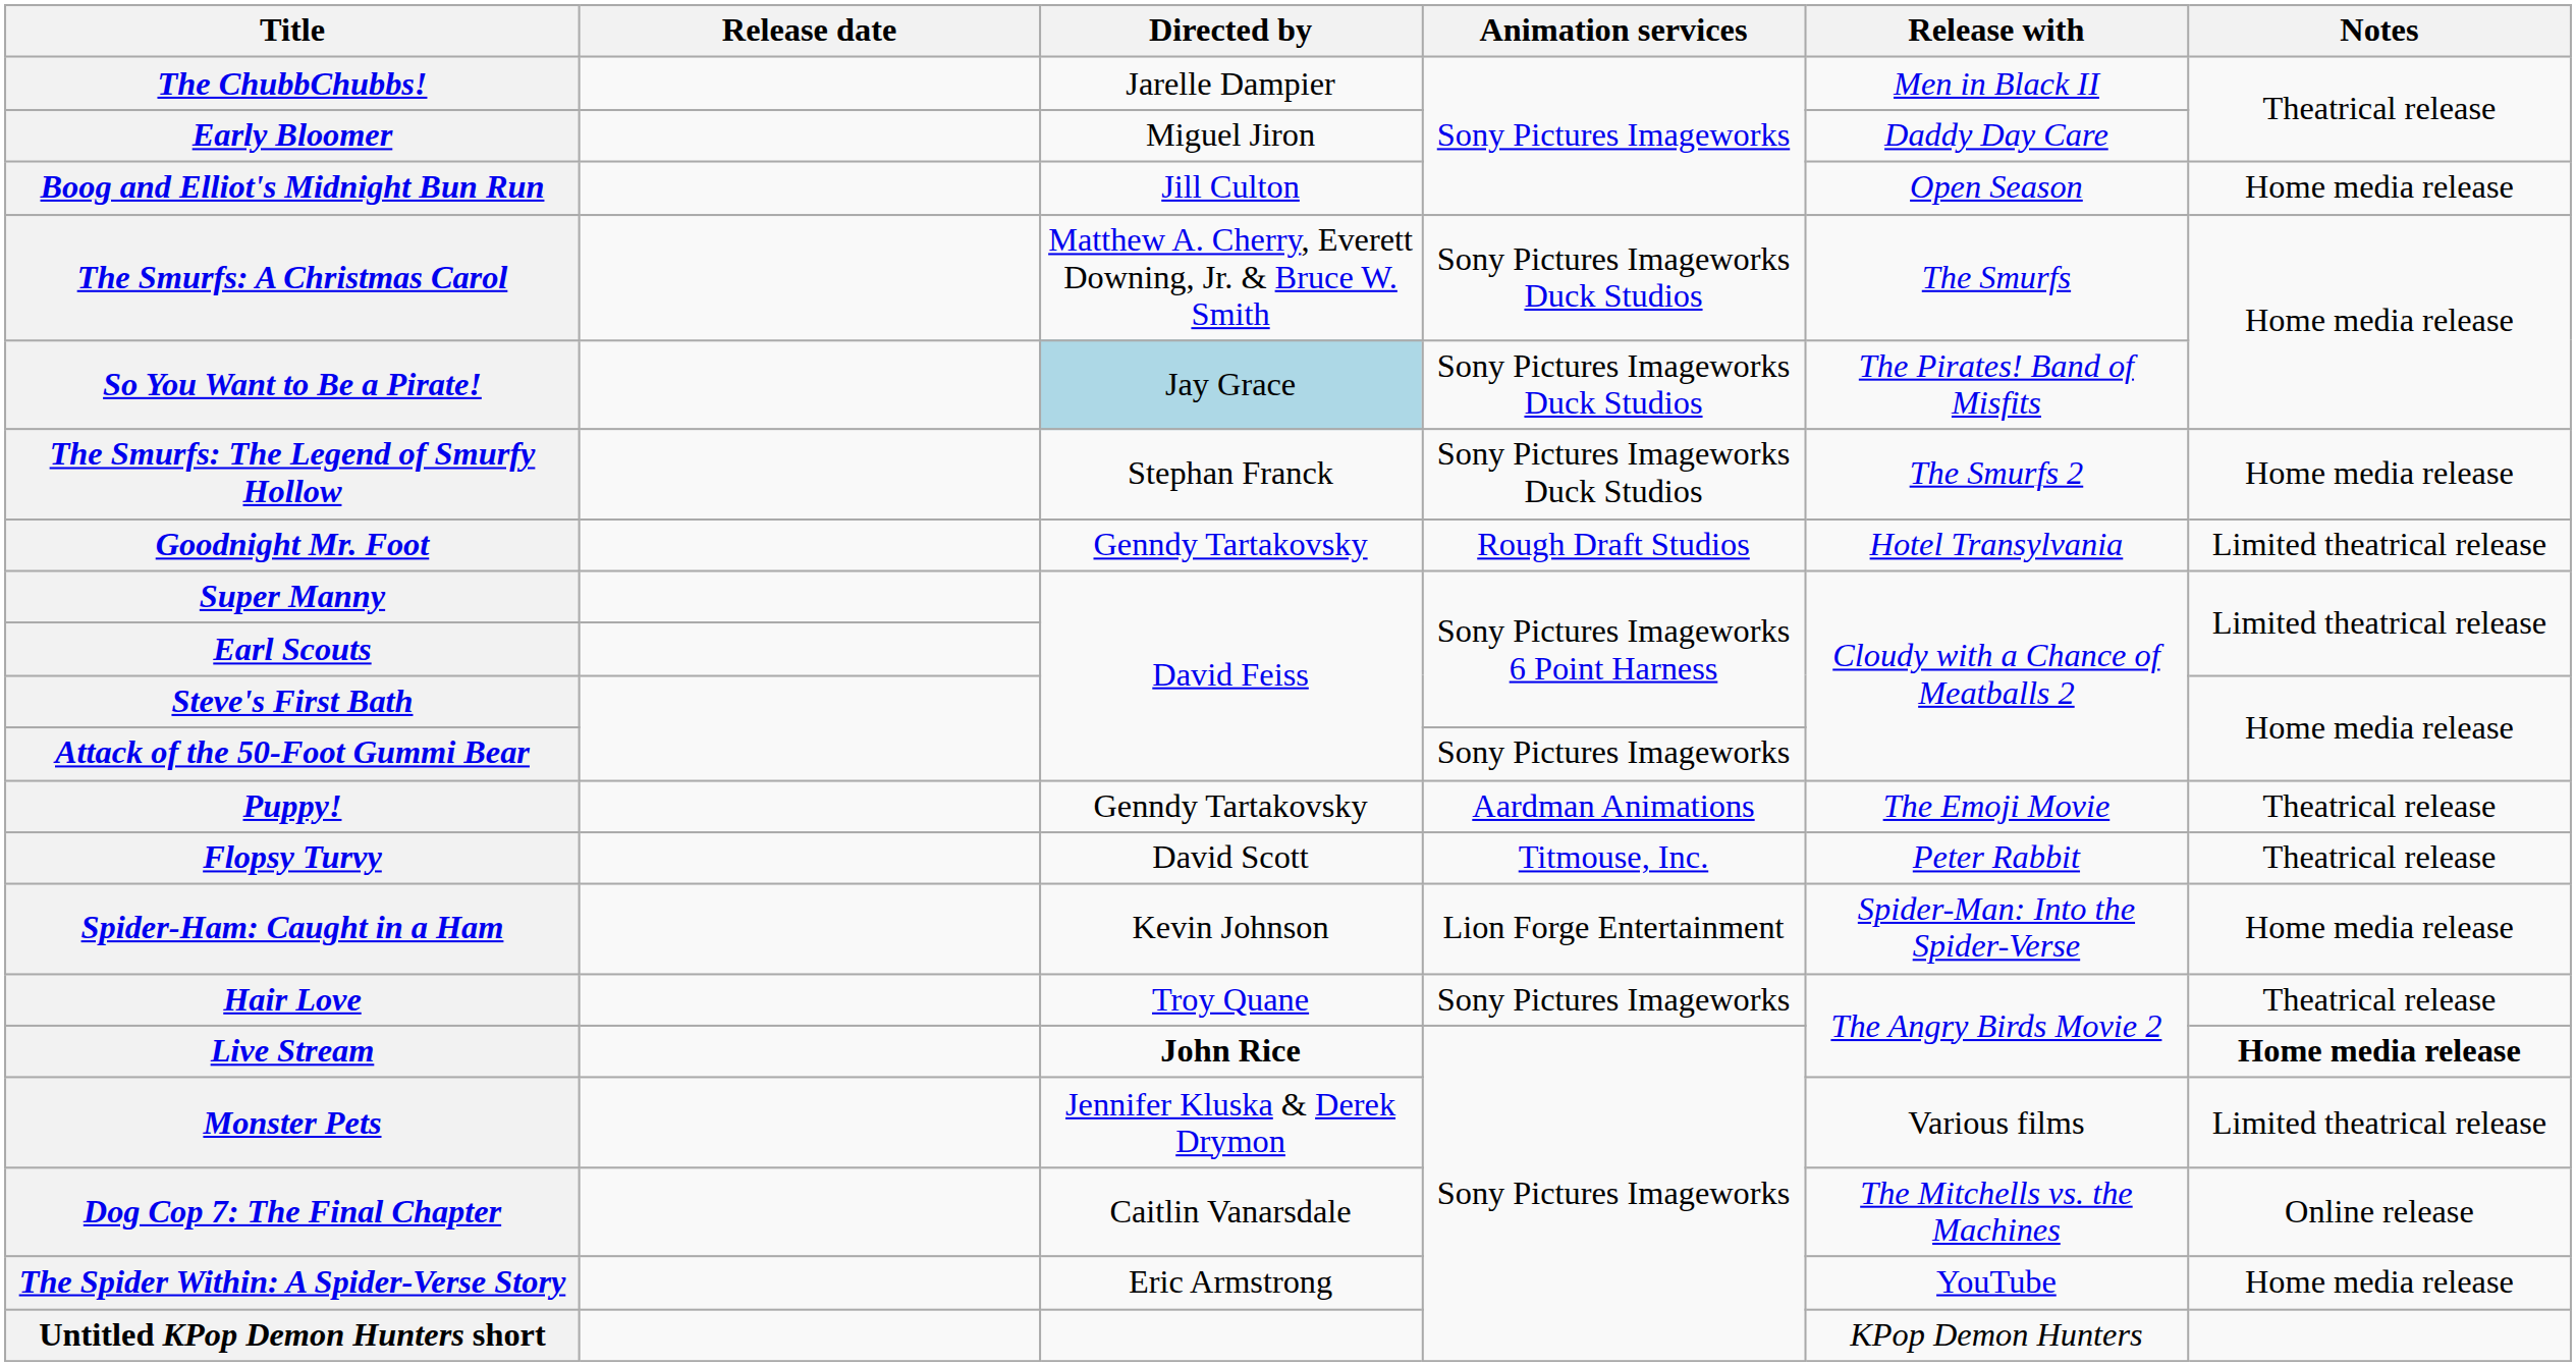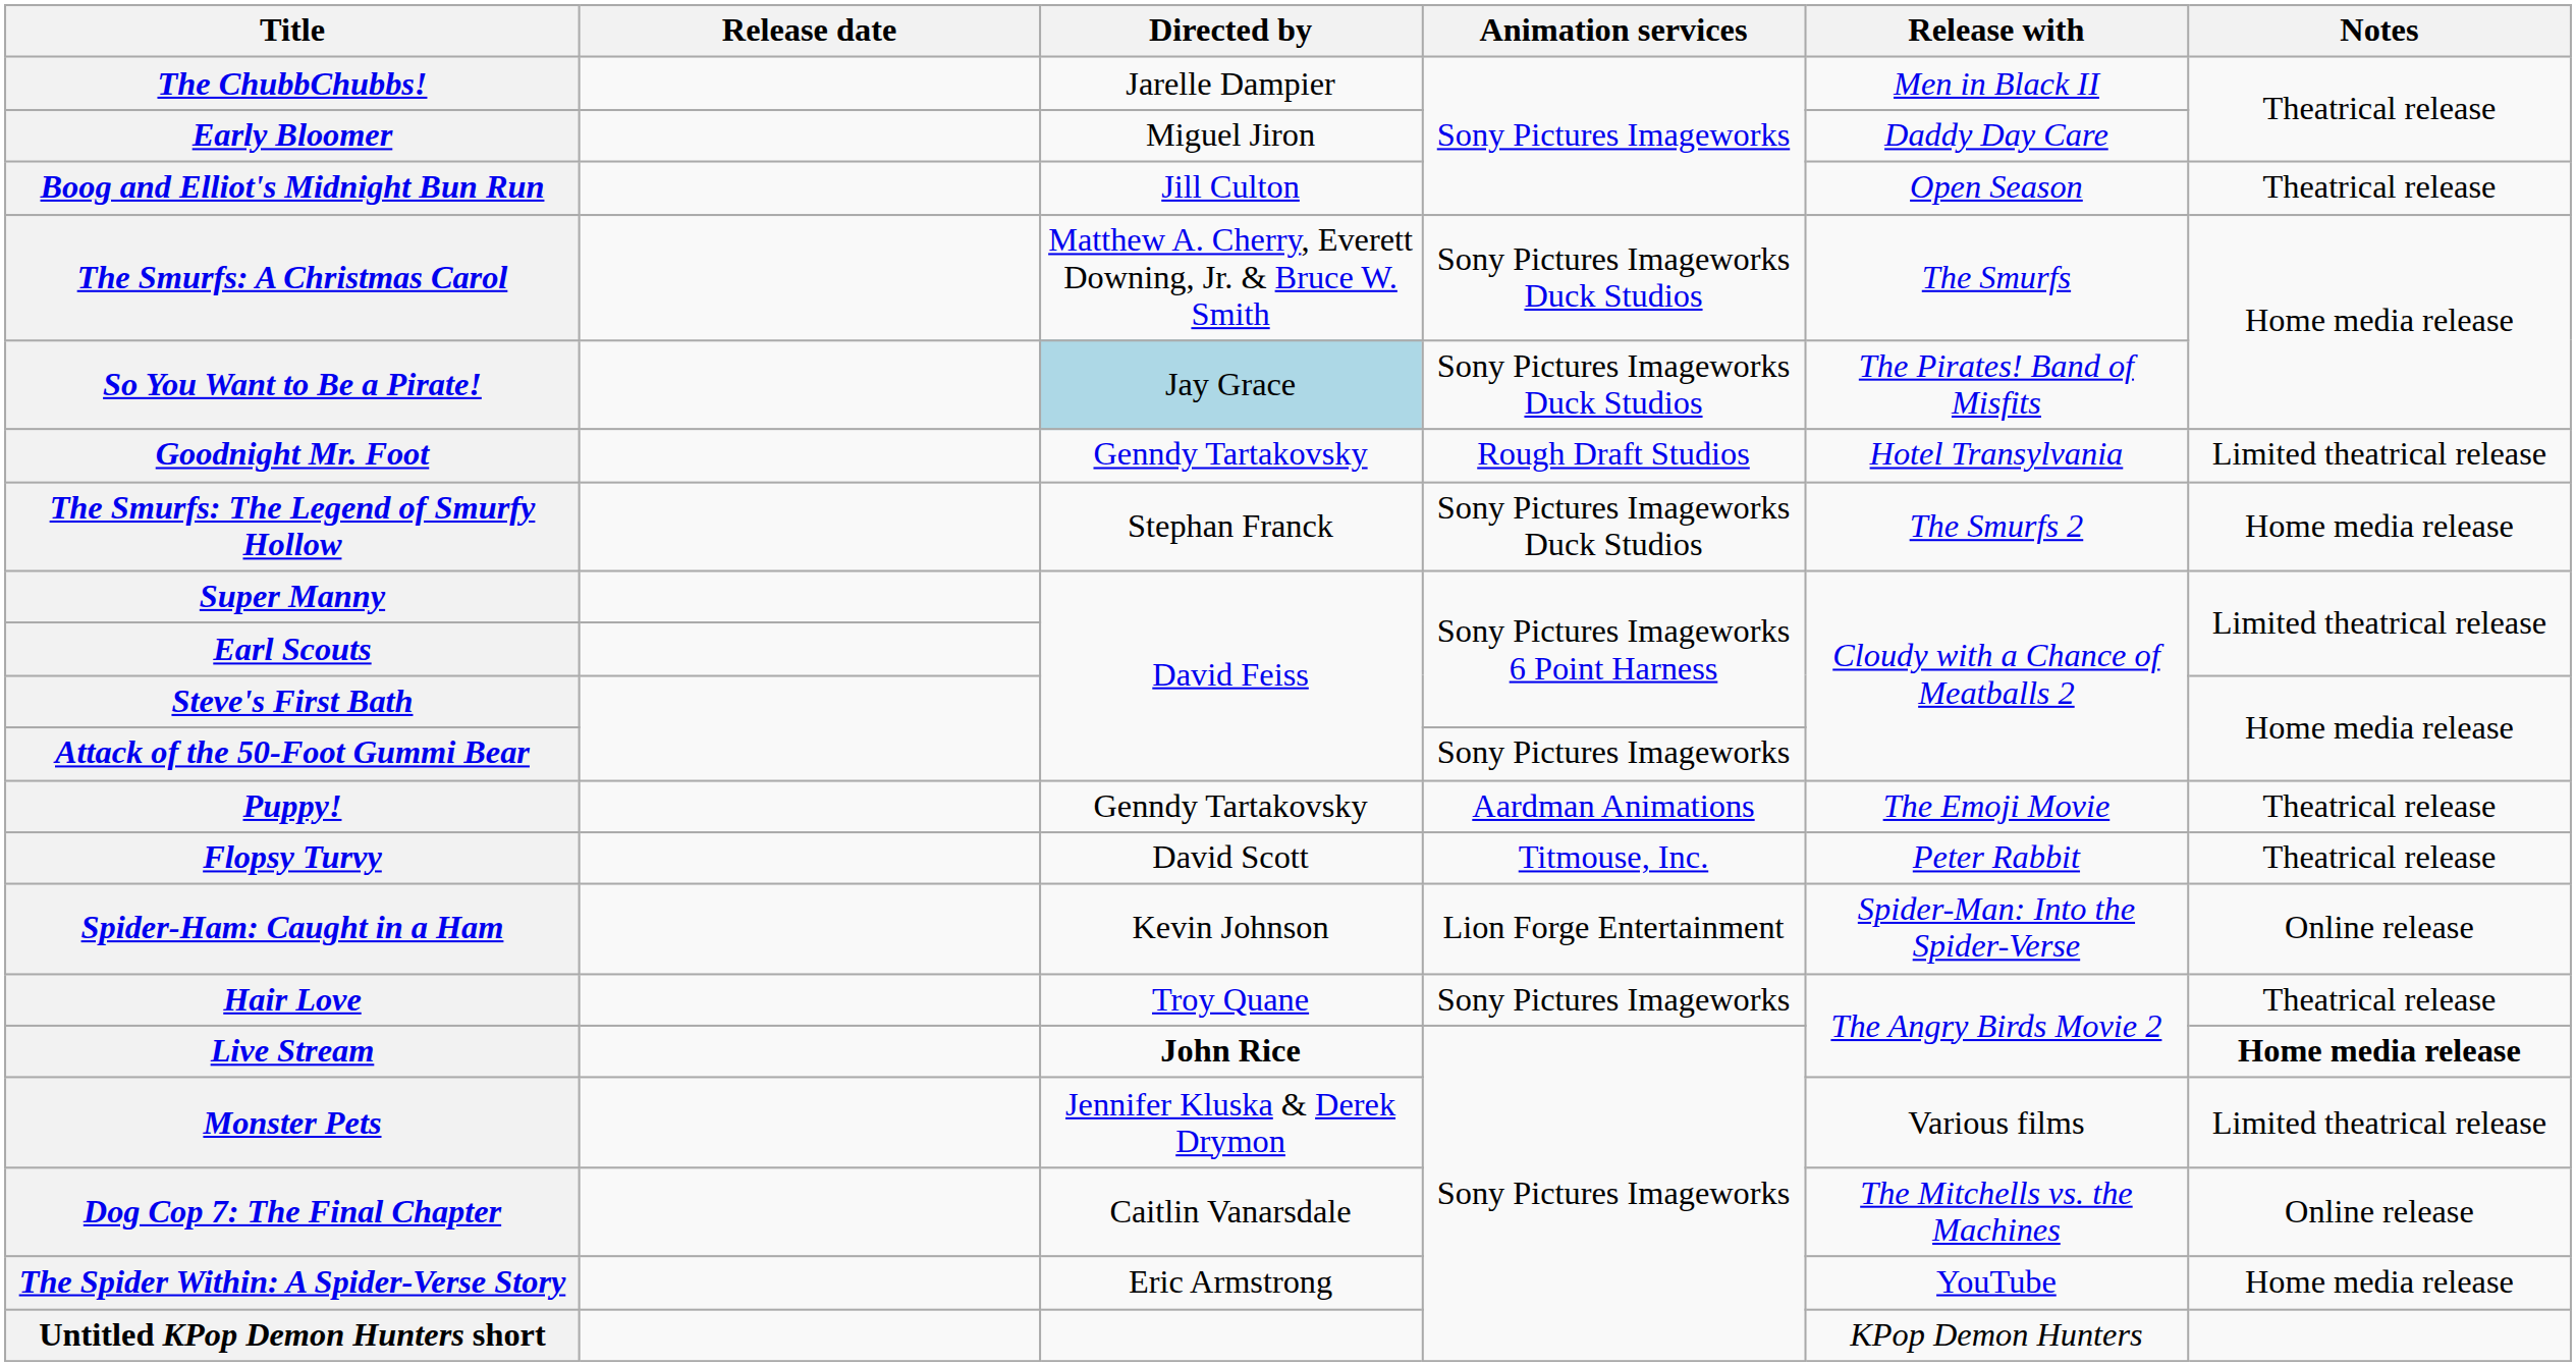Boog and Elliot's Midnight Bun Run | Notes: Home media release -> Theatrical release
rows swapped: Goodnight Mr. Foot <-> The Smurfs: The Legend of Smurfy Hollow
Spider-Ham: Caught in a Ham | Notes: Home media release -> Online release
